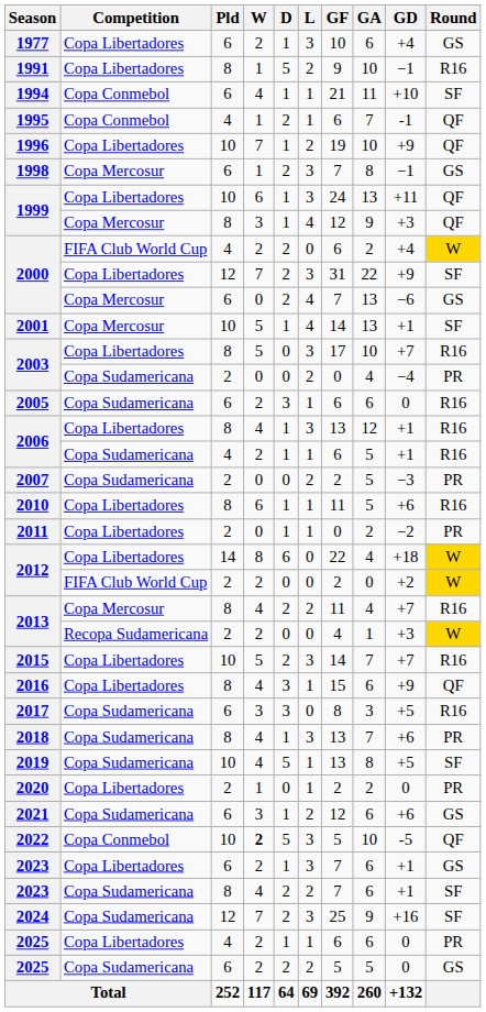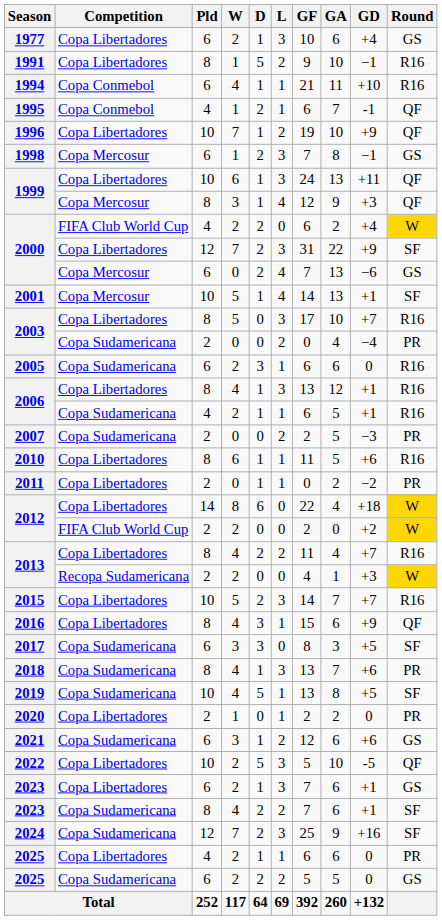1994 | Round: SF -> R16
2013 / 8 | Competition: Copa Mercosur -> Copa Libertadores
2017 | Round: R16 -> SF
2022 | Competition: Copa Conmebol -> Copa Libertadores
2022 | W: bold -> normal
